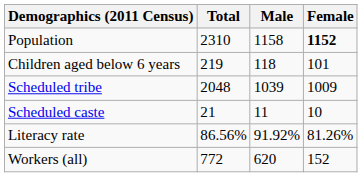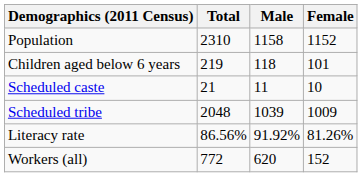Population | Female: bold -> normal
rows swapped: Scheduled caste <-> Scheduled tribe
